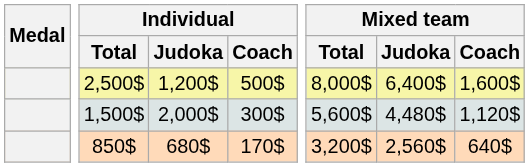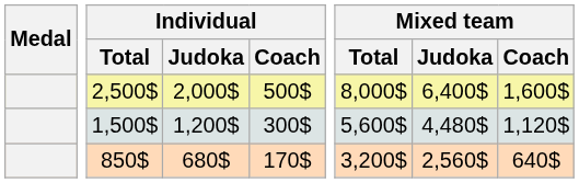2,500$ | Individual / Judoka: 1,200$ -> 2,000$
1,500$ | Individual / Judoka: 2,000$ -> 1,200$
